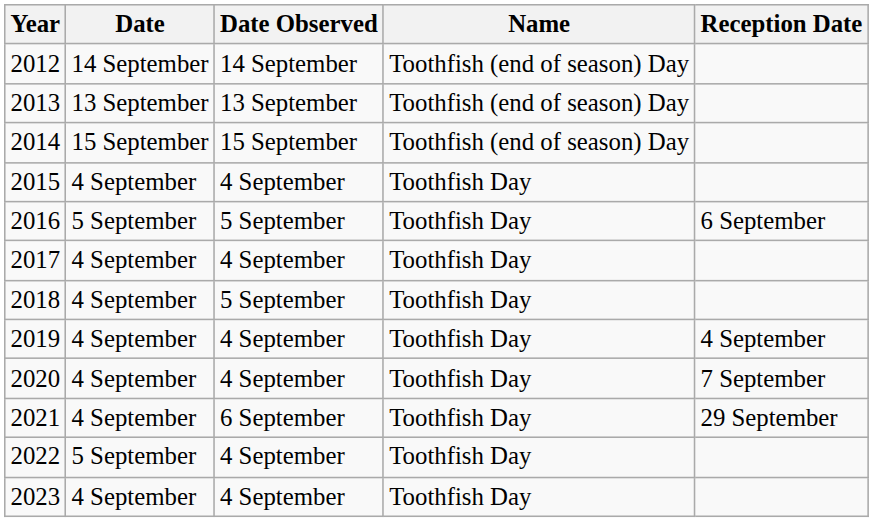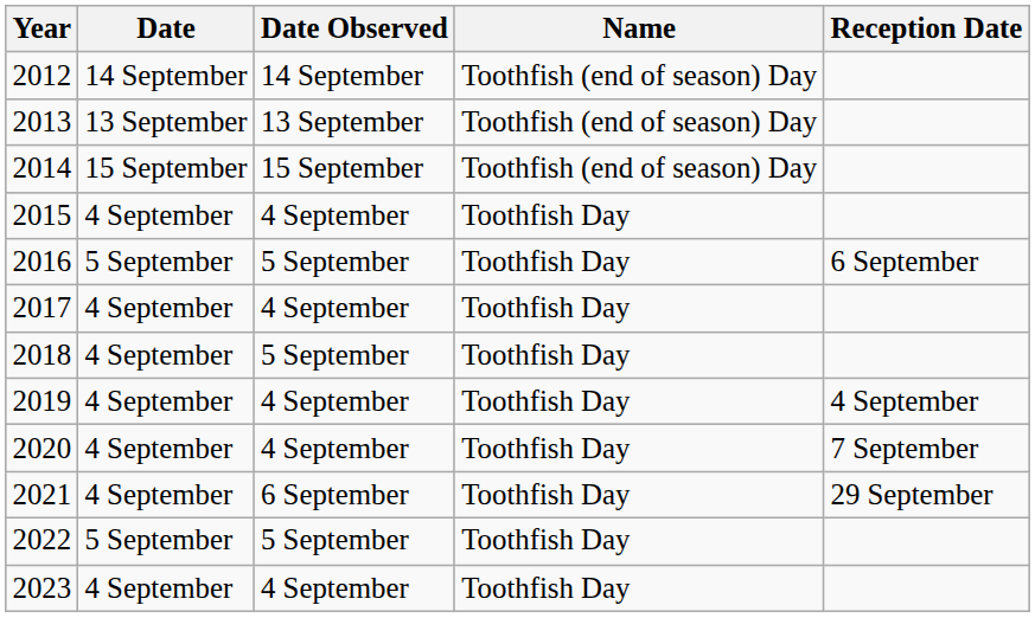2022 | Date Observed: 4 September -> 5 September
